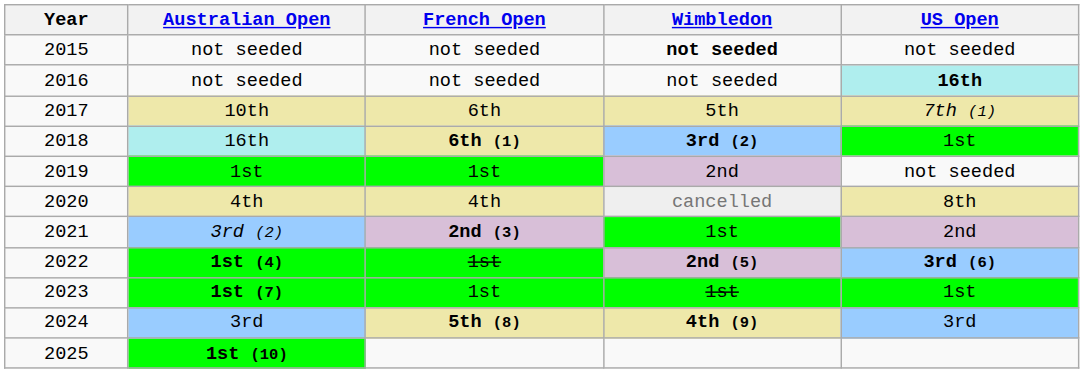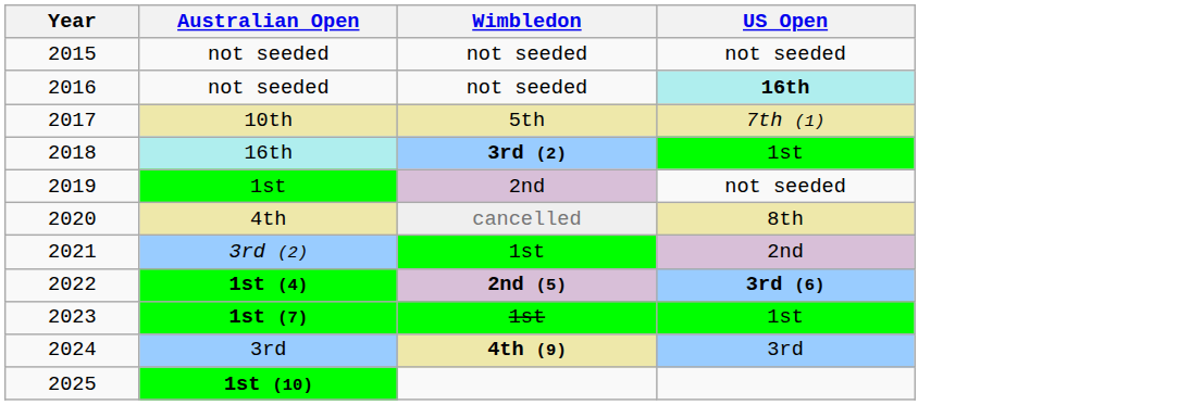- column: French Open | not seeded | not seeded | 6th | 6th (1) | 1st | 4th | 2nd (3) | 1st | 1st | 5th (8)
2015 / not seeded | Wimbledon: bold -> normal
